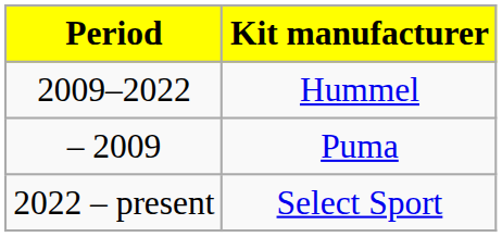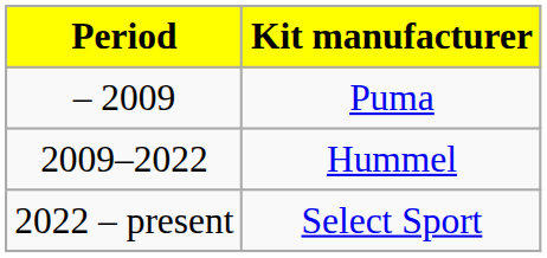rows swapped: Puma <-> Hummel
